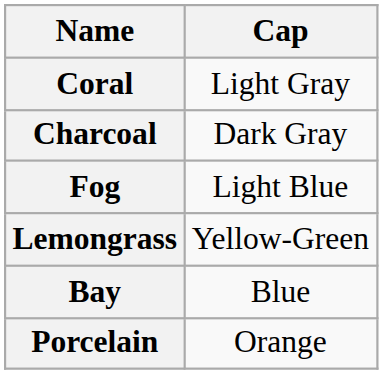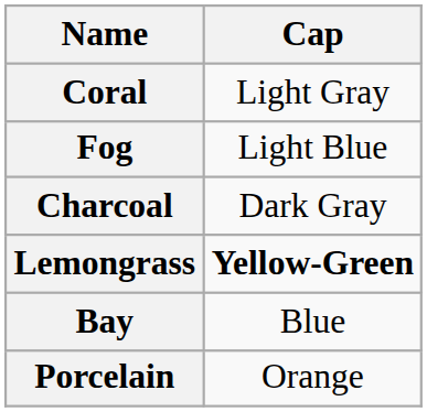rows swapped: Fog <-> Charcoal
Lemongrass | Cap: normal -> bold
